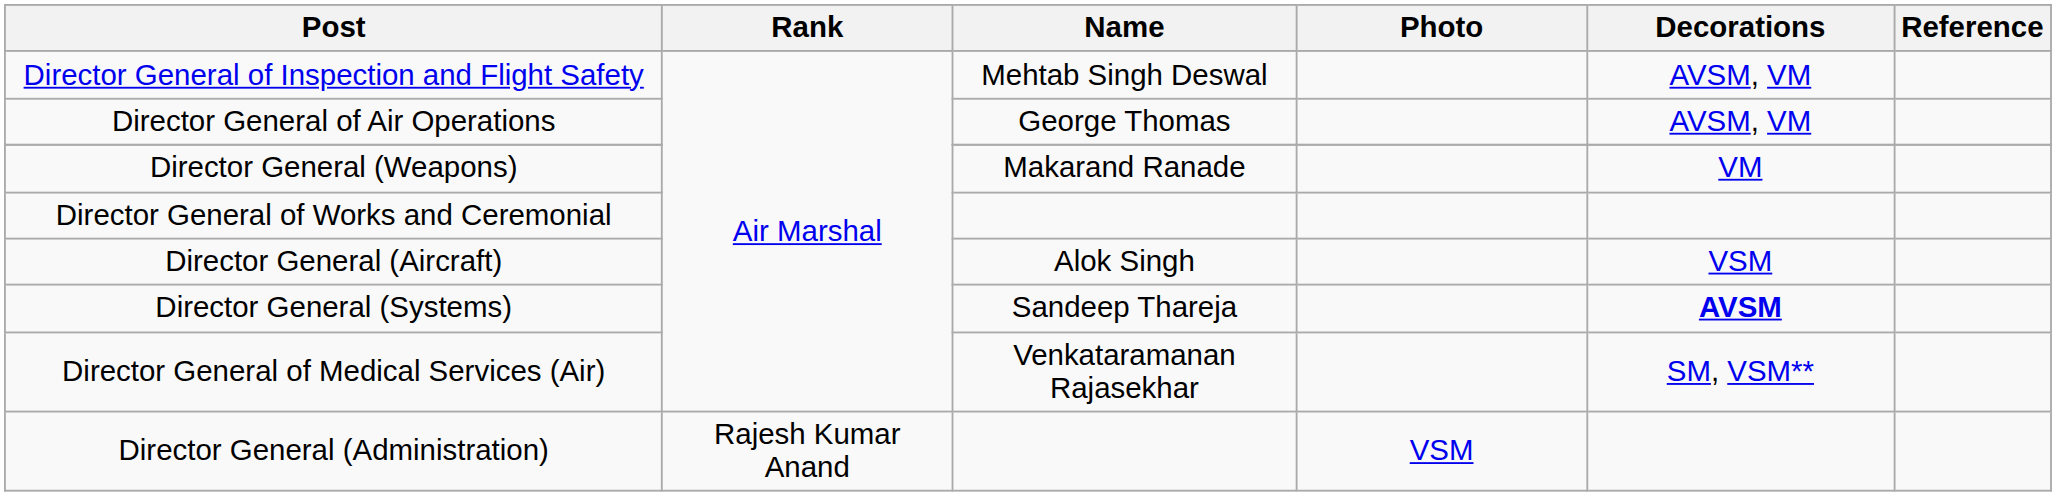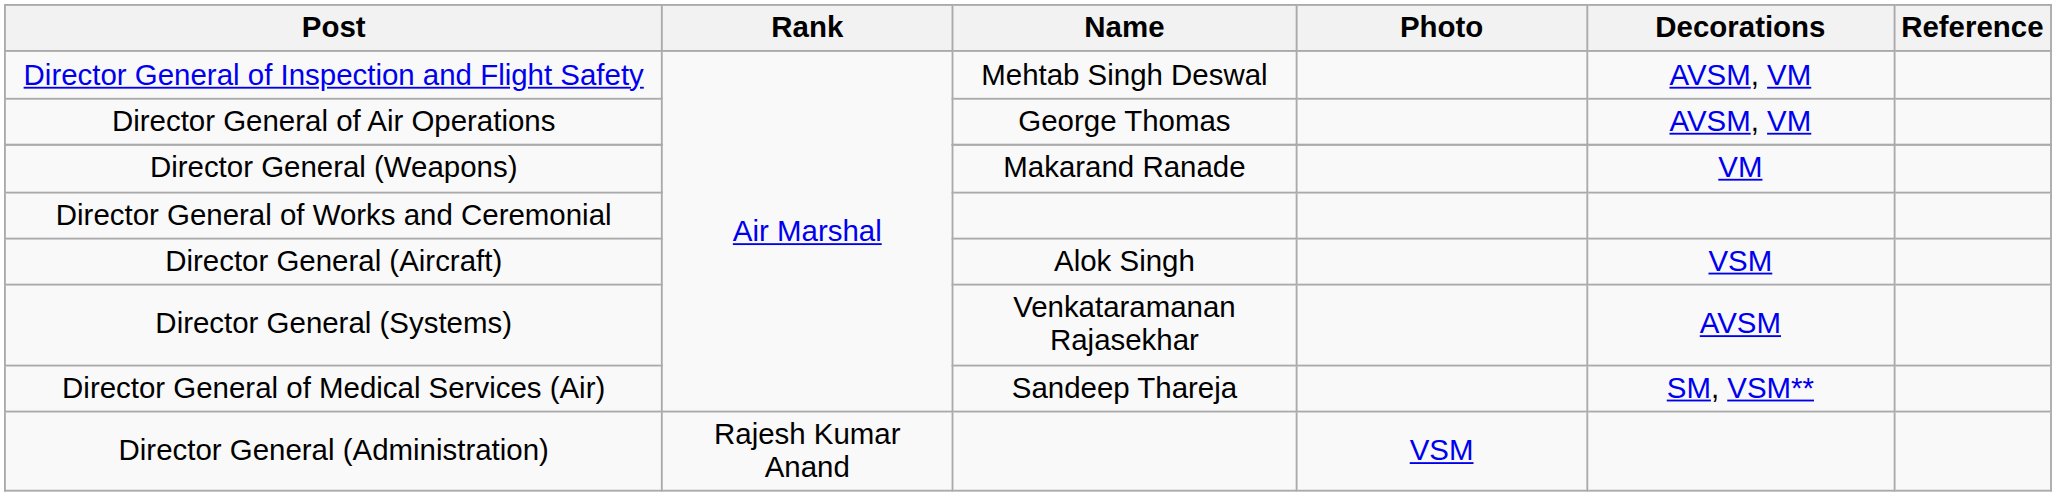Director General (Systems) | Name: Sandeep Thareja -> Venkataramanan Rajasekhar
Director General (Systems) | Decorations: bold -> normal
Director General of Medical Services (Air) | Name: Venkataramanan Rajasekhar -> Sandeep Thareja
